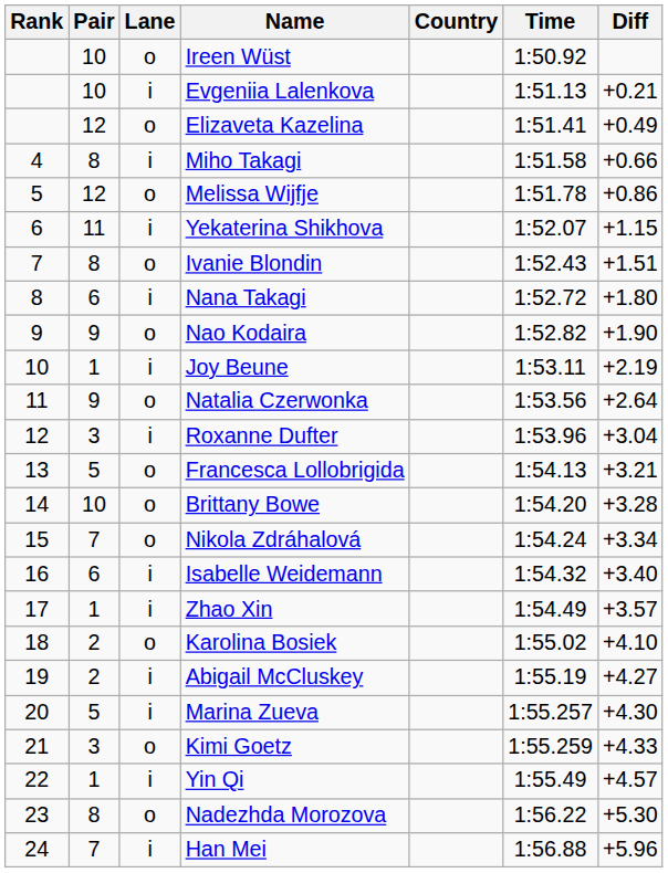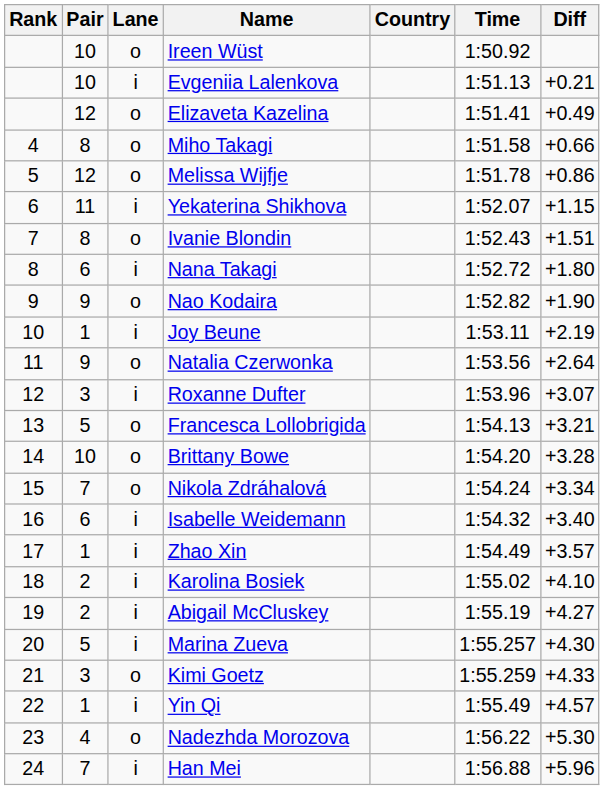Miho Takagi | Lane: i -> o
Roxanne Dufter | Diff: +3.04 -> +3.07
Karolina Bosiek | Lane: o -> i
Nadezhda Morozova | Pair: 8 -> 4
